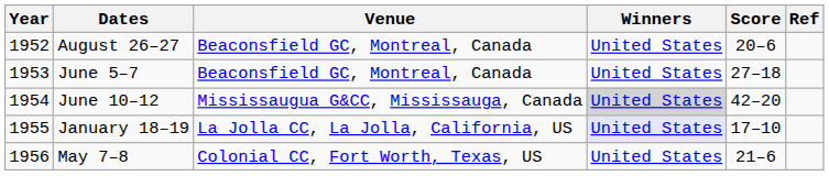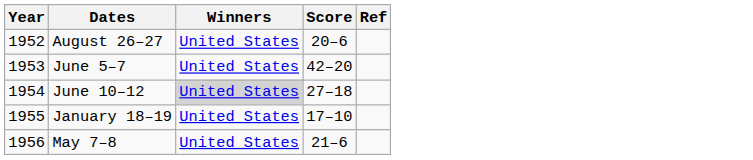- column: Venue | Beaconsfield GC, Montreal, Canada | Beaconsfield GC, Montreal, Canada | Mississaugua G&CC, Mississauga, Canada | La Jolla CC, La Jolla, California, US | Colonial CC, Fort Worth, Texas, US
June 5–7 | Score: 27–18 -> 42–20
June 10–12 | Score: 42–20 -> 27–18
January 18–19 | Winners: lavender background -> no background
